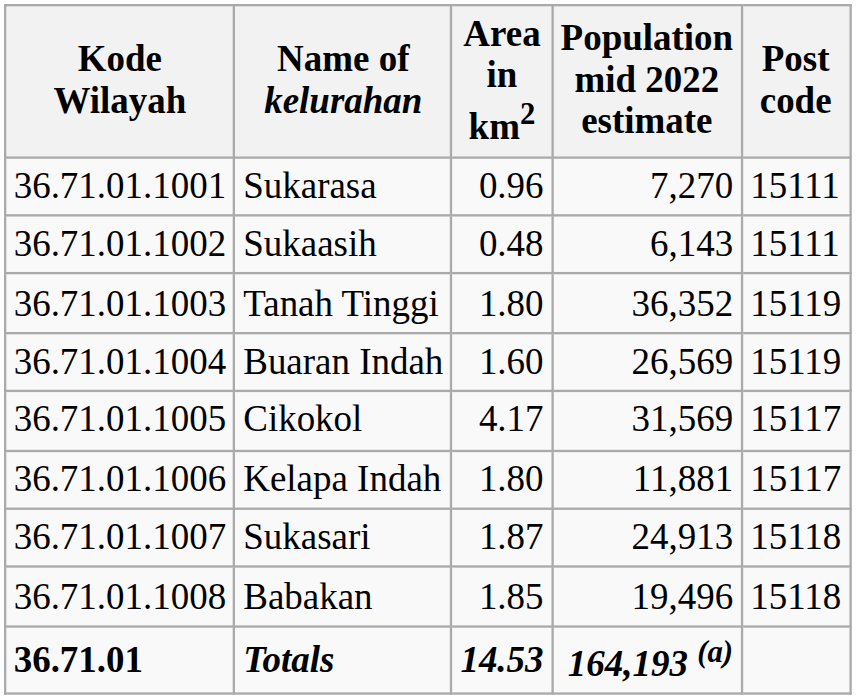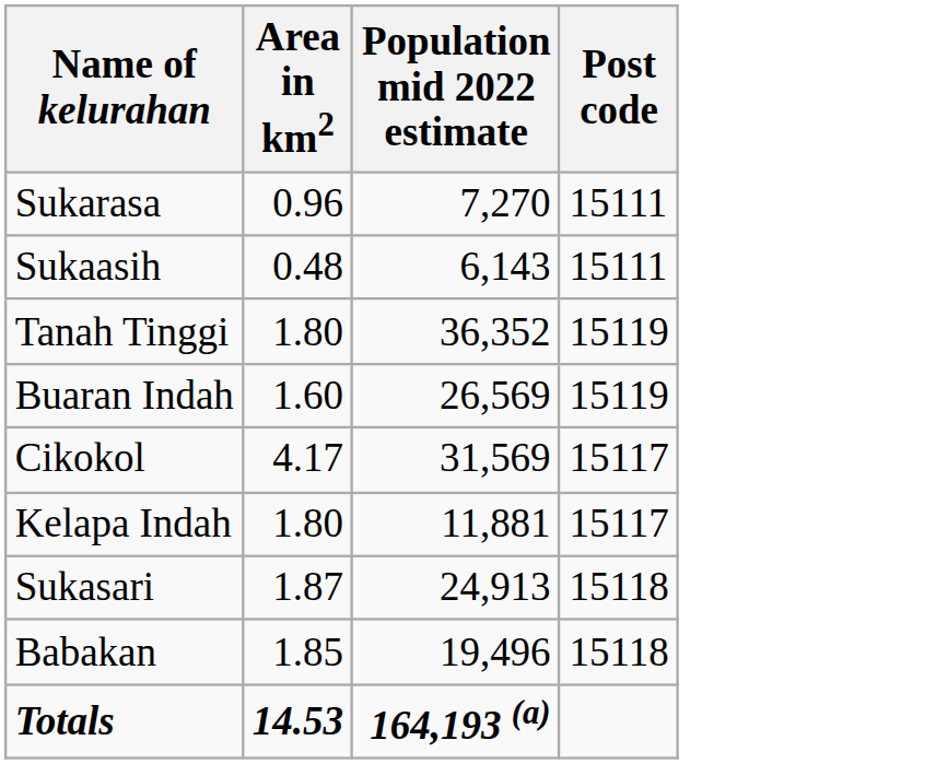- column: Kode Wilayah | 36.71.01.1001 | 36.71.01.1002 | 36.71.01.1003 | 36.71.01.1004 | 36.71.01.1005 | 36.71.01.1006 | 36.71.01.1007 | 36.71.01.1008 | 36.71.01
